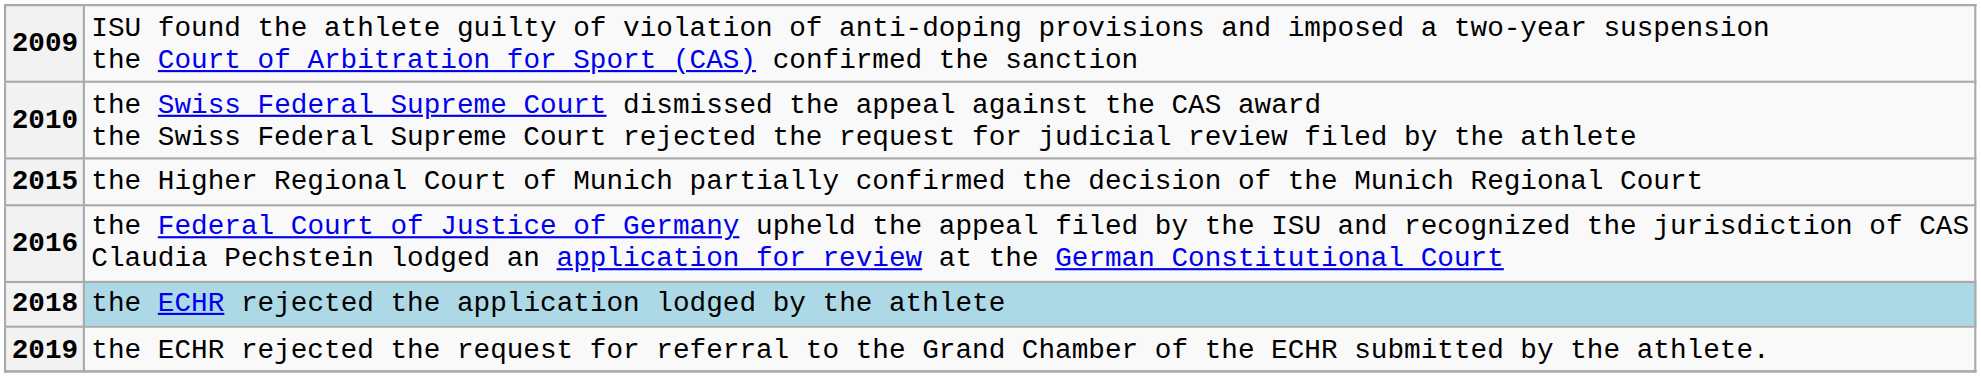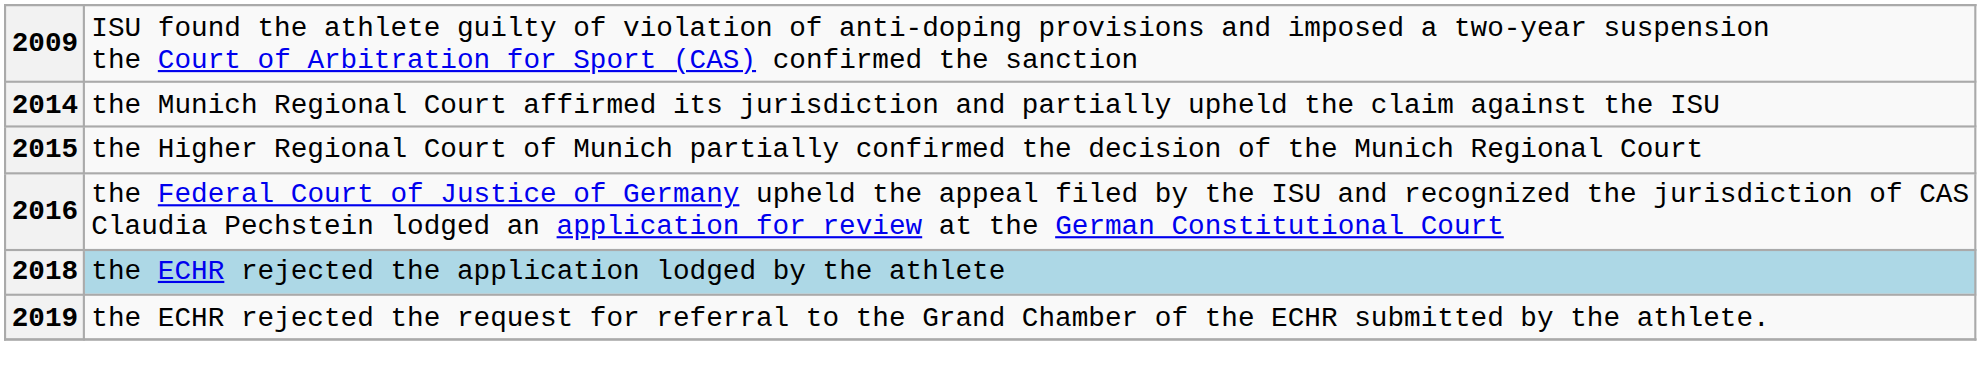- row: 2010 | the Swiss Federal Supreme Court dismissed the appeal against the CAS award the Swiss Federal Supreme Court rejected the request for judicial review filed by the athlete
+ row: 2014 | the Munich Regional Court affirmed its jurisdiction and partially upheld the claim against the ISU
